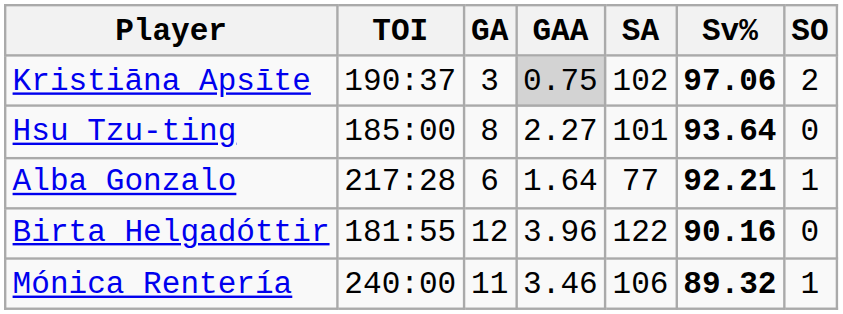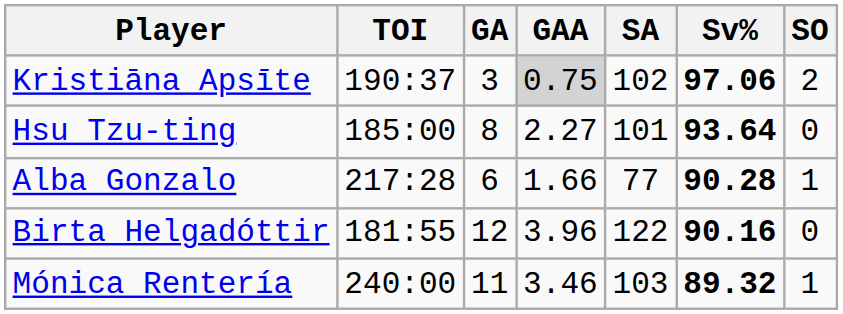Alba Gonzalo | GAA: 1.64 -> 1.66
Alba Gonzalo | Sv%: 92.21 -> 90.28
Mónica Rentería | SA: 106 -> 103
